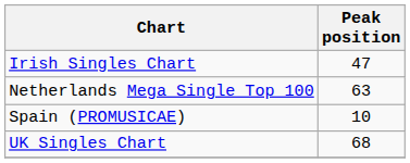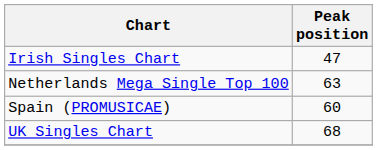Spain (PROMUSICAE) | Peak position: 10 -> 60
